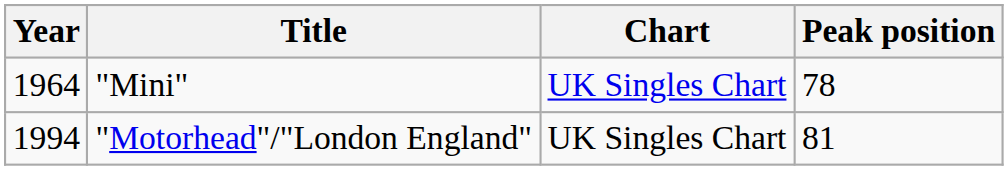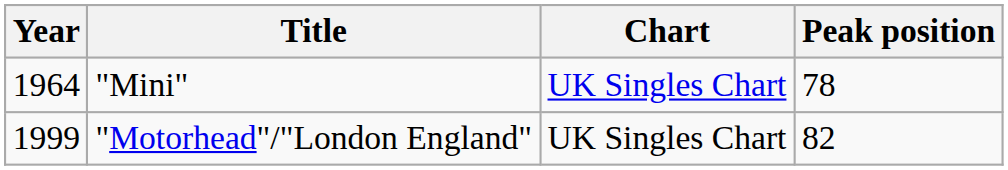"Motorhead"/"London England" | Year: 1994 -> 1999
"Motorhead"/"London England" | Peak position: 81 -> 82
